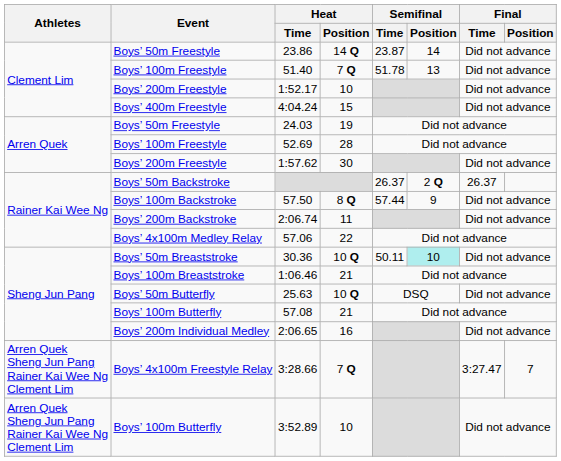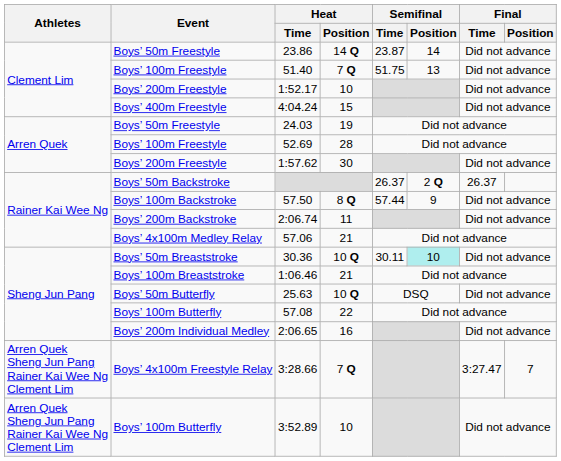51.40 | Semifinal / Time: 51.78 -> 51.75
57.06 | Heat / Position: 22 -> 21
30.36 | Semifinal / Time: 50.11 -> 30.11
57.08 | Heat / Position: 21 -> 22
